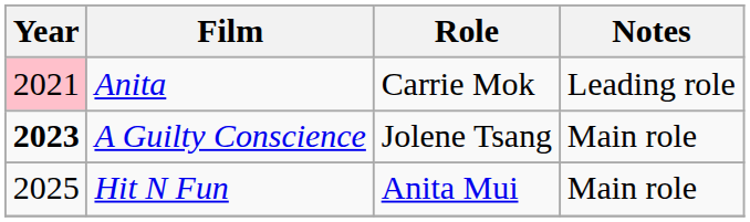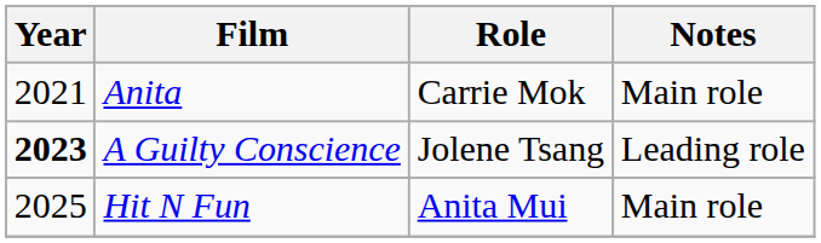Anita | Year: pink background -> no background
Anita | Notes: Leading role -> Main role
A Guilty Conscience | Notes: Main role -> Leading role
